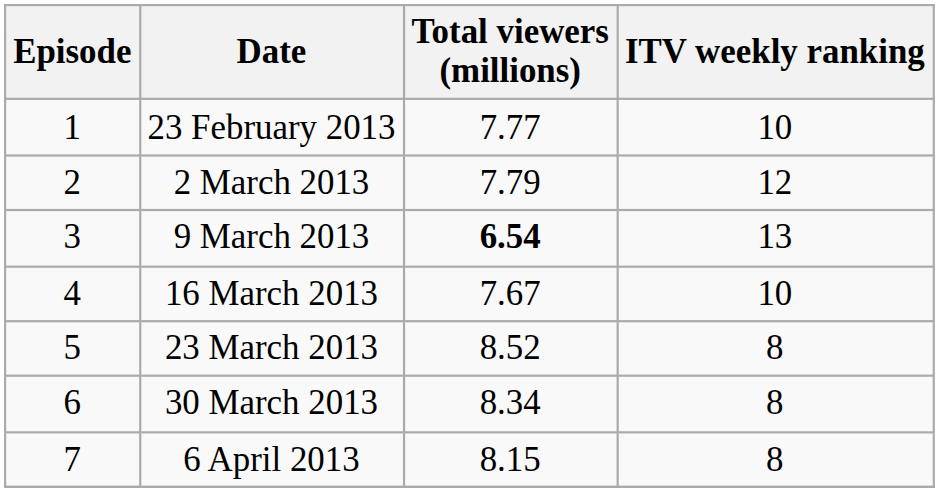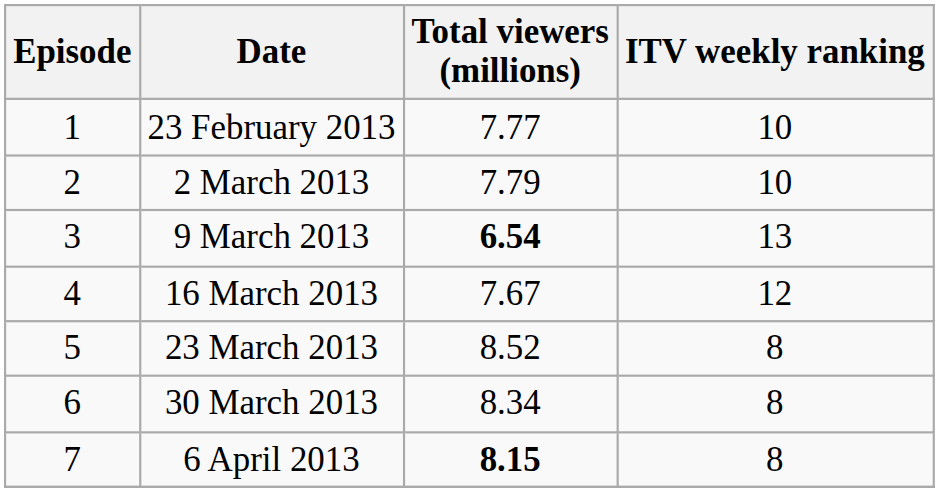2 March 2013 | ITV weekly ranking: 12 -> 10
16 March 2013 | ITV weekly ranking: 10 -> 12
6 April 2013 | Total viewers (millions): normal -> bold
